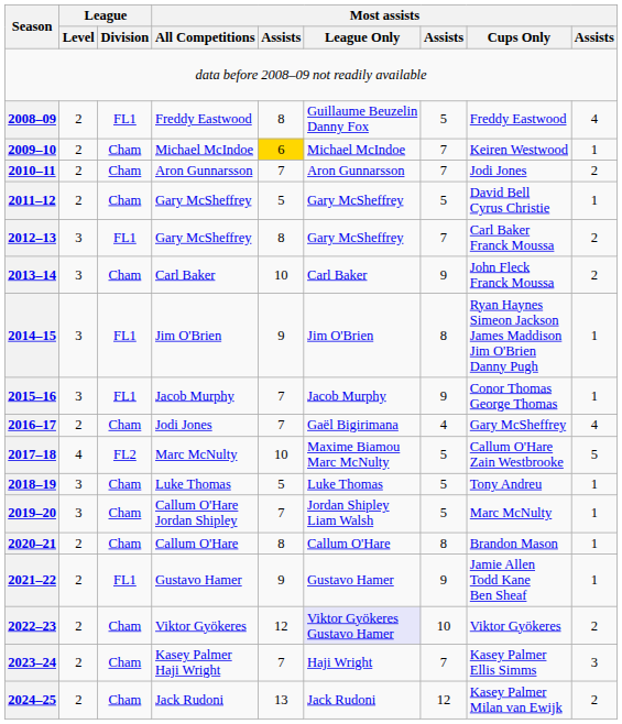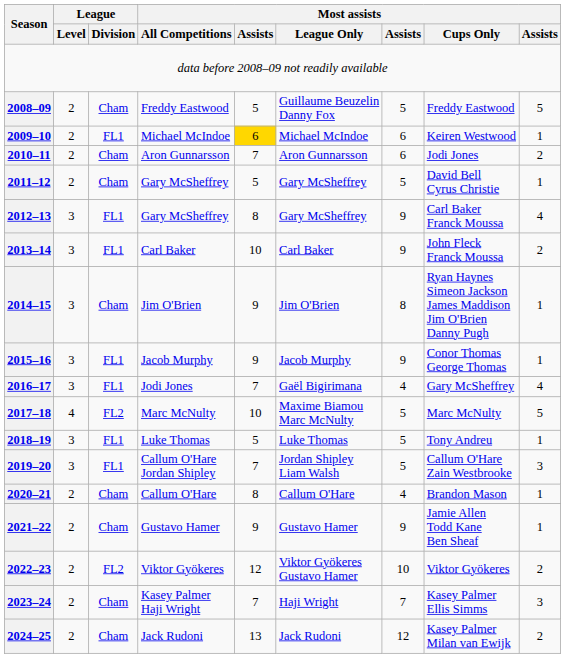2008–09 | League / Division: FL1 -> Cham
2008–09 | column 5: 8 -> 5
2008–09 | column 9: 4 -> 5
2009–10 | League / Division: Cham -> FL1
2009–10 | column 7: 7 -> 6
2010–11 | column 7: 7 -> 6
2012–13 | column 7: 7 -> 9
2012–13 | column 9: 2 -> 4
2013–14 | League / Division: Cham -> FL1
2014–15 | League / Division: FL1 -> Cham
2015–16 | column 5: 7 -> 9
2016–17 | League / Level: 2 -> 3
2016–17 | League / Division: Cham -> FL1
2017–18 | Most assists / Cups Only: Callum O'Hare Zain Westbrooke -> Marc McNulty
2018–19 | League / Division: Cham -> FL1
2019–20 | League / Division: Cham -> FL1
2019–20 | Most assists / Cups Only: Marc McNulty -> Callum O'Hare Zain Westbrooke
2019–20 | column 9: 1 -> 3
2020–21 | column 7: 8 -> 4
2021–22 | League / Division: FL1 -> Cham
2022–23 | League / Division: Cham -> FL2
2022–23 | Most assists / League Only: lavender background -> no background
